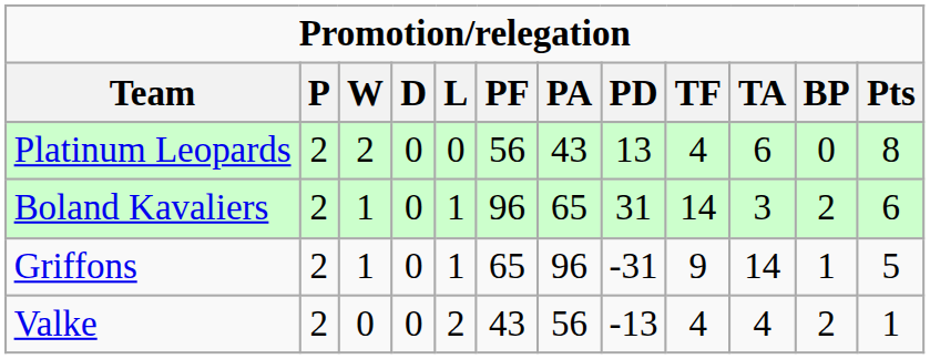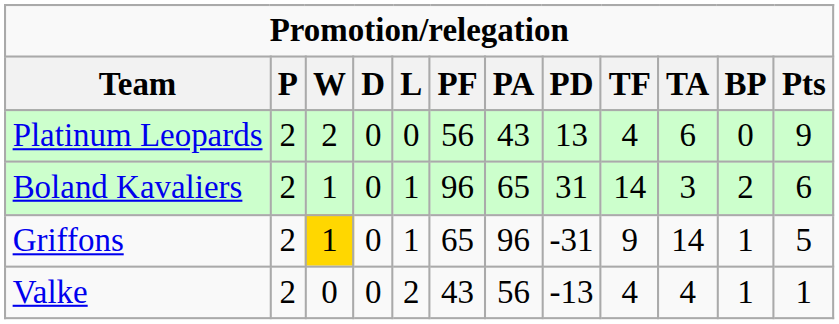Platinum Leopards | Pts: 8 -> 9
Griffons | W: no background -> gold background
Valke | BP: 2 -> 1
